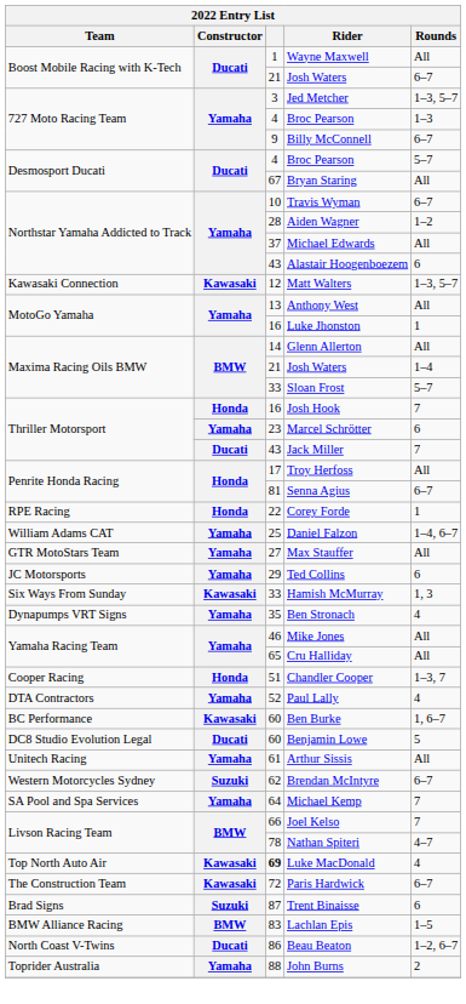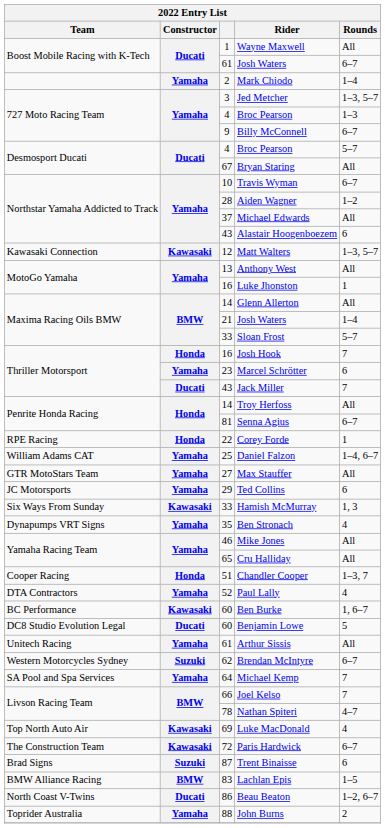Boost Mobile Racing with K-Tech / Josh Waters | column 3: 21 -> 61
+ row: Yamaha | 2 | Mark Chiodo | 1–4
Troy Herfoss | column 3: 17 -> 14
Luke MacDonald | column 3: bold -> normal
